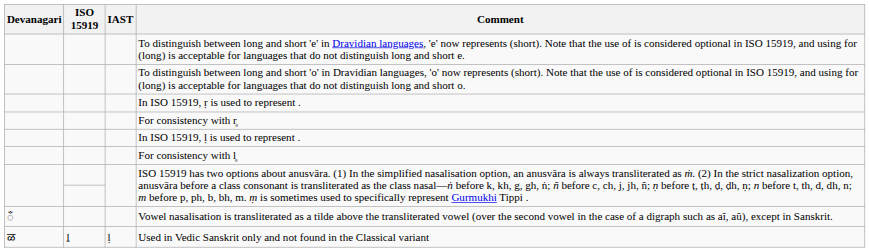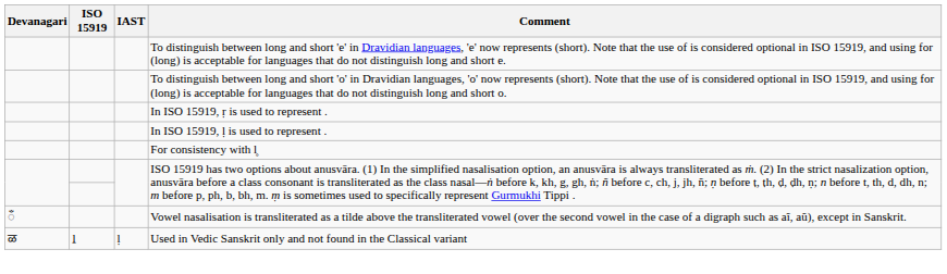- row: For consistency with r̥
